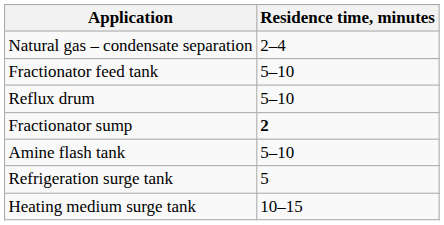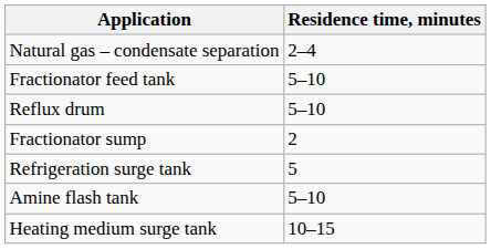Fractionator sump | Residence time, minutes: bold -> normal
rows swapped: Amine flash tank <-> Refrigeration surge tank
